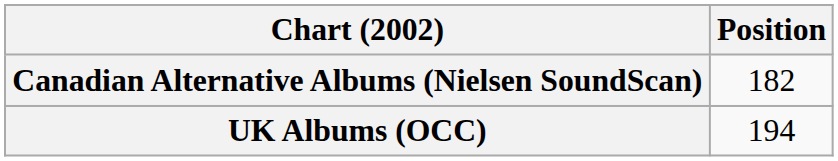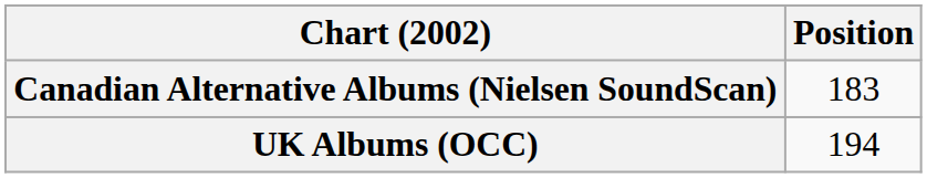Canadian Alternative Albums (Nielsen SoundScan) | Position: 182 -> 183
